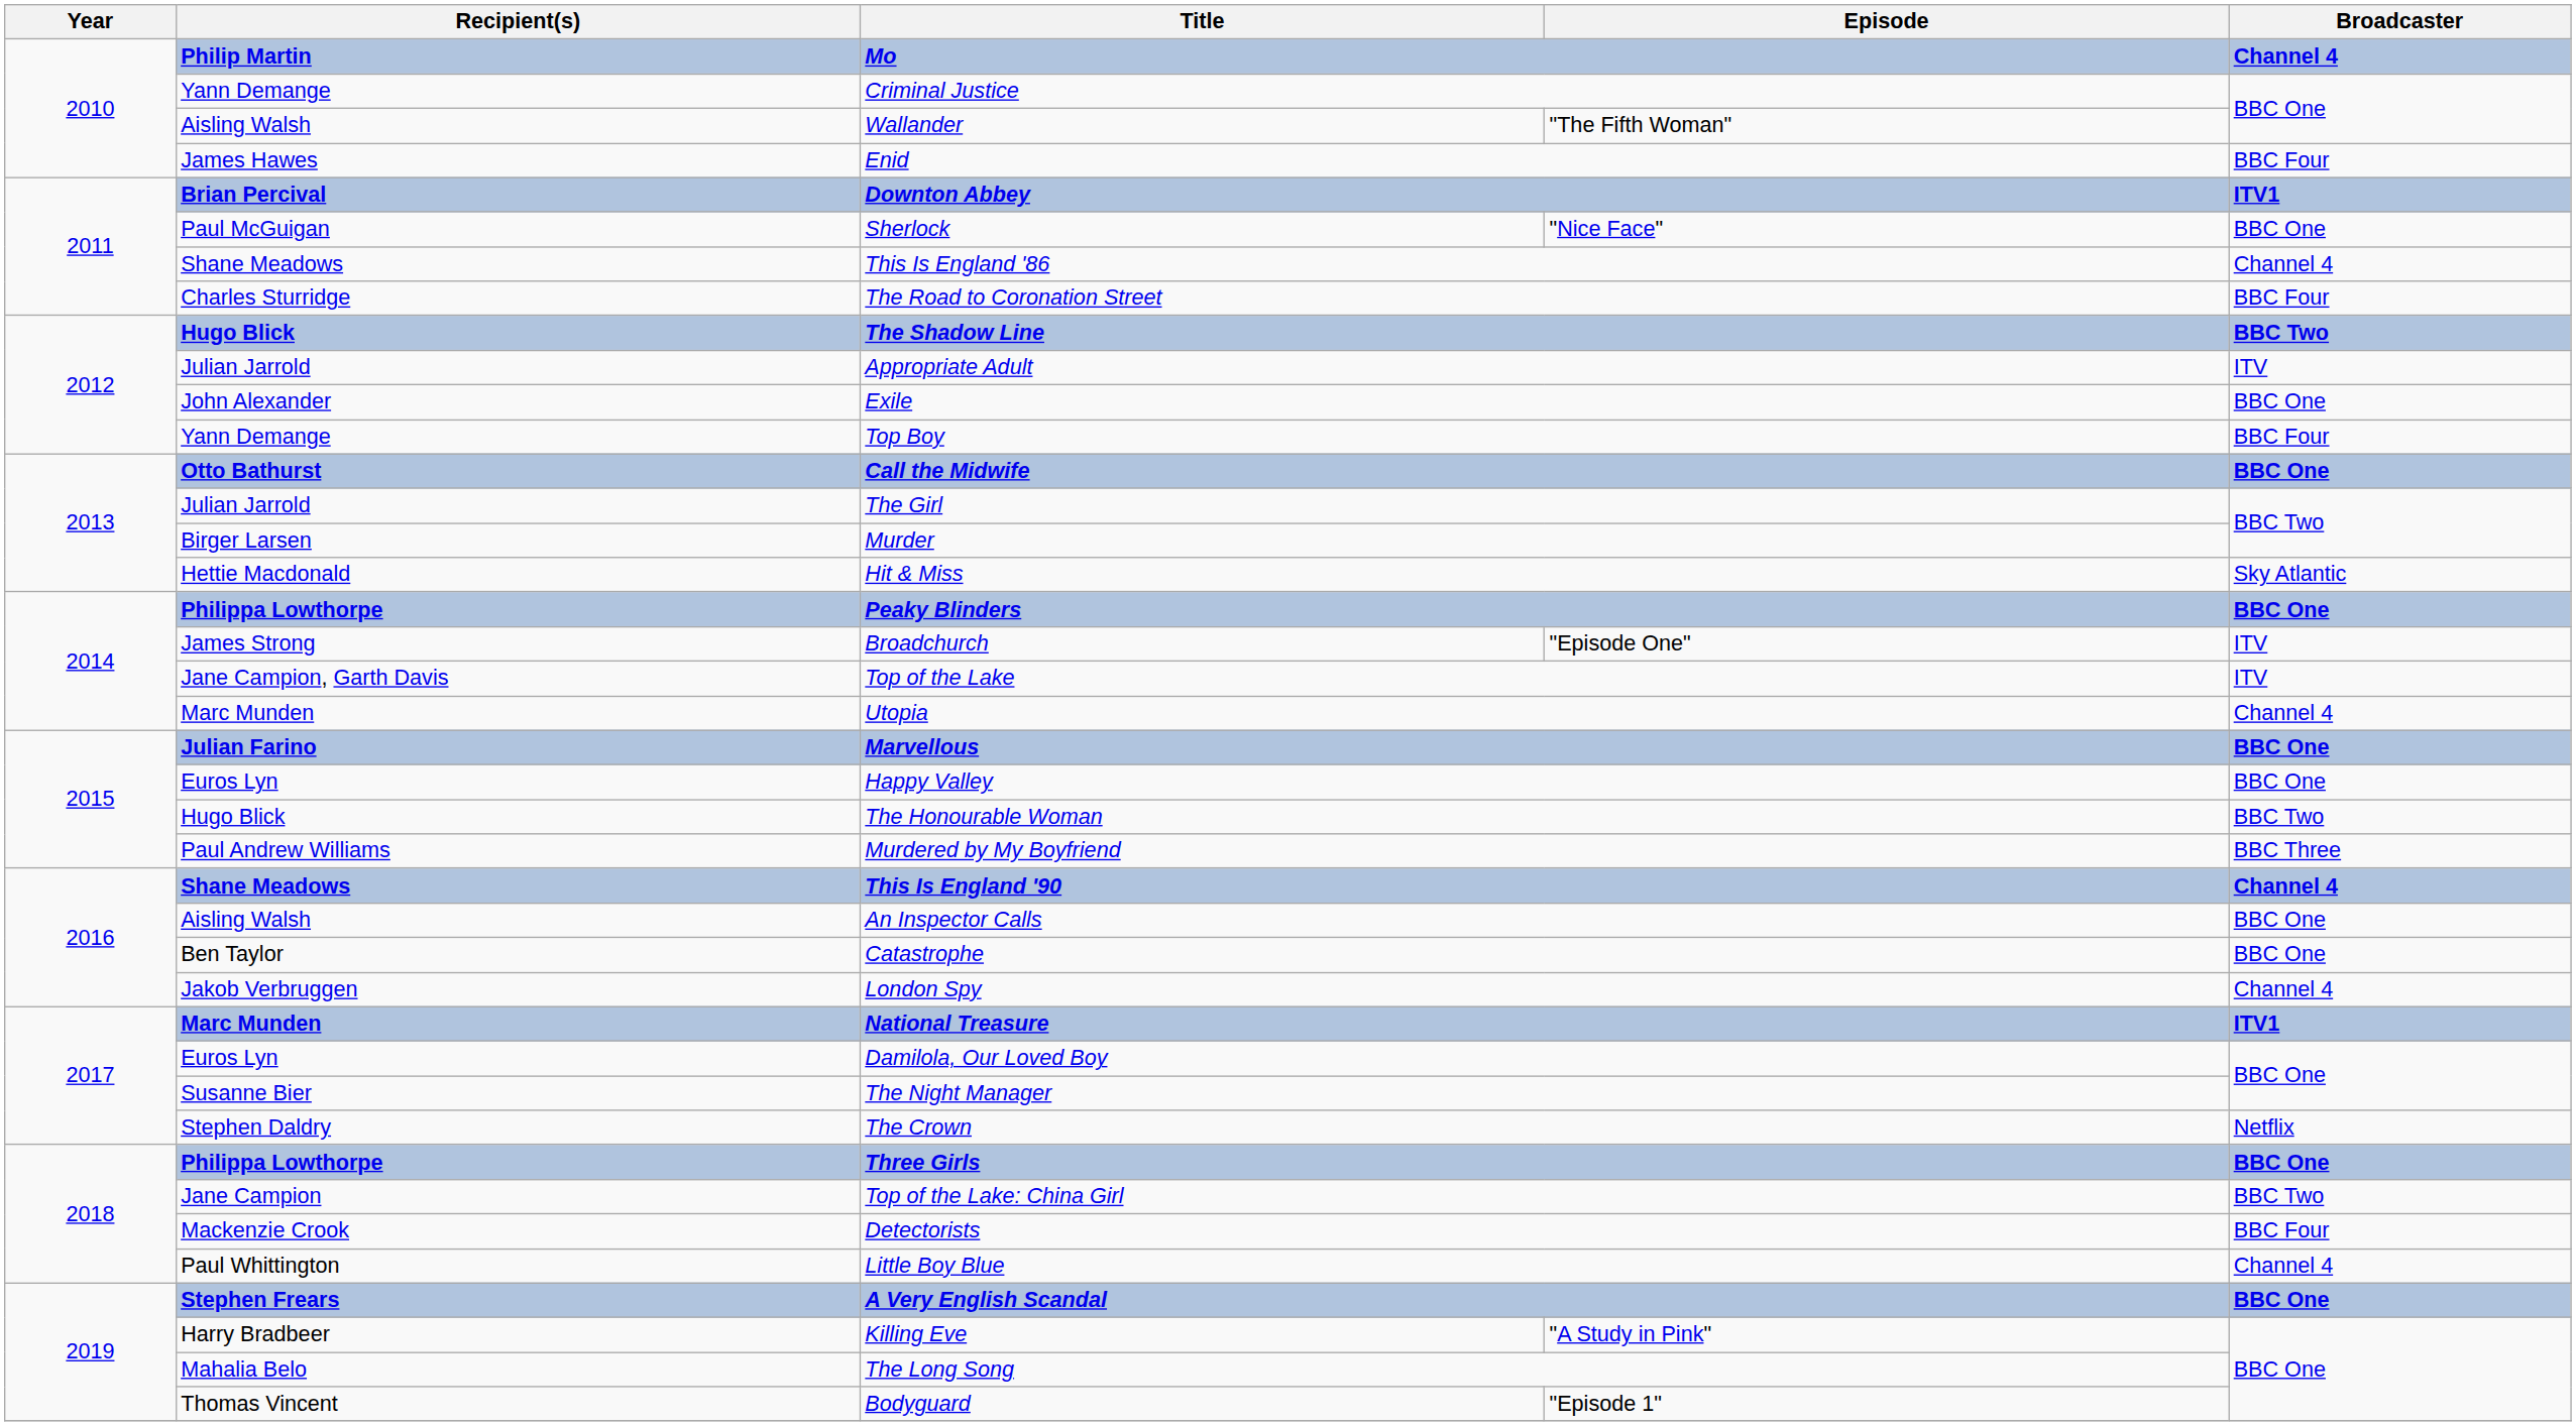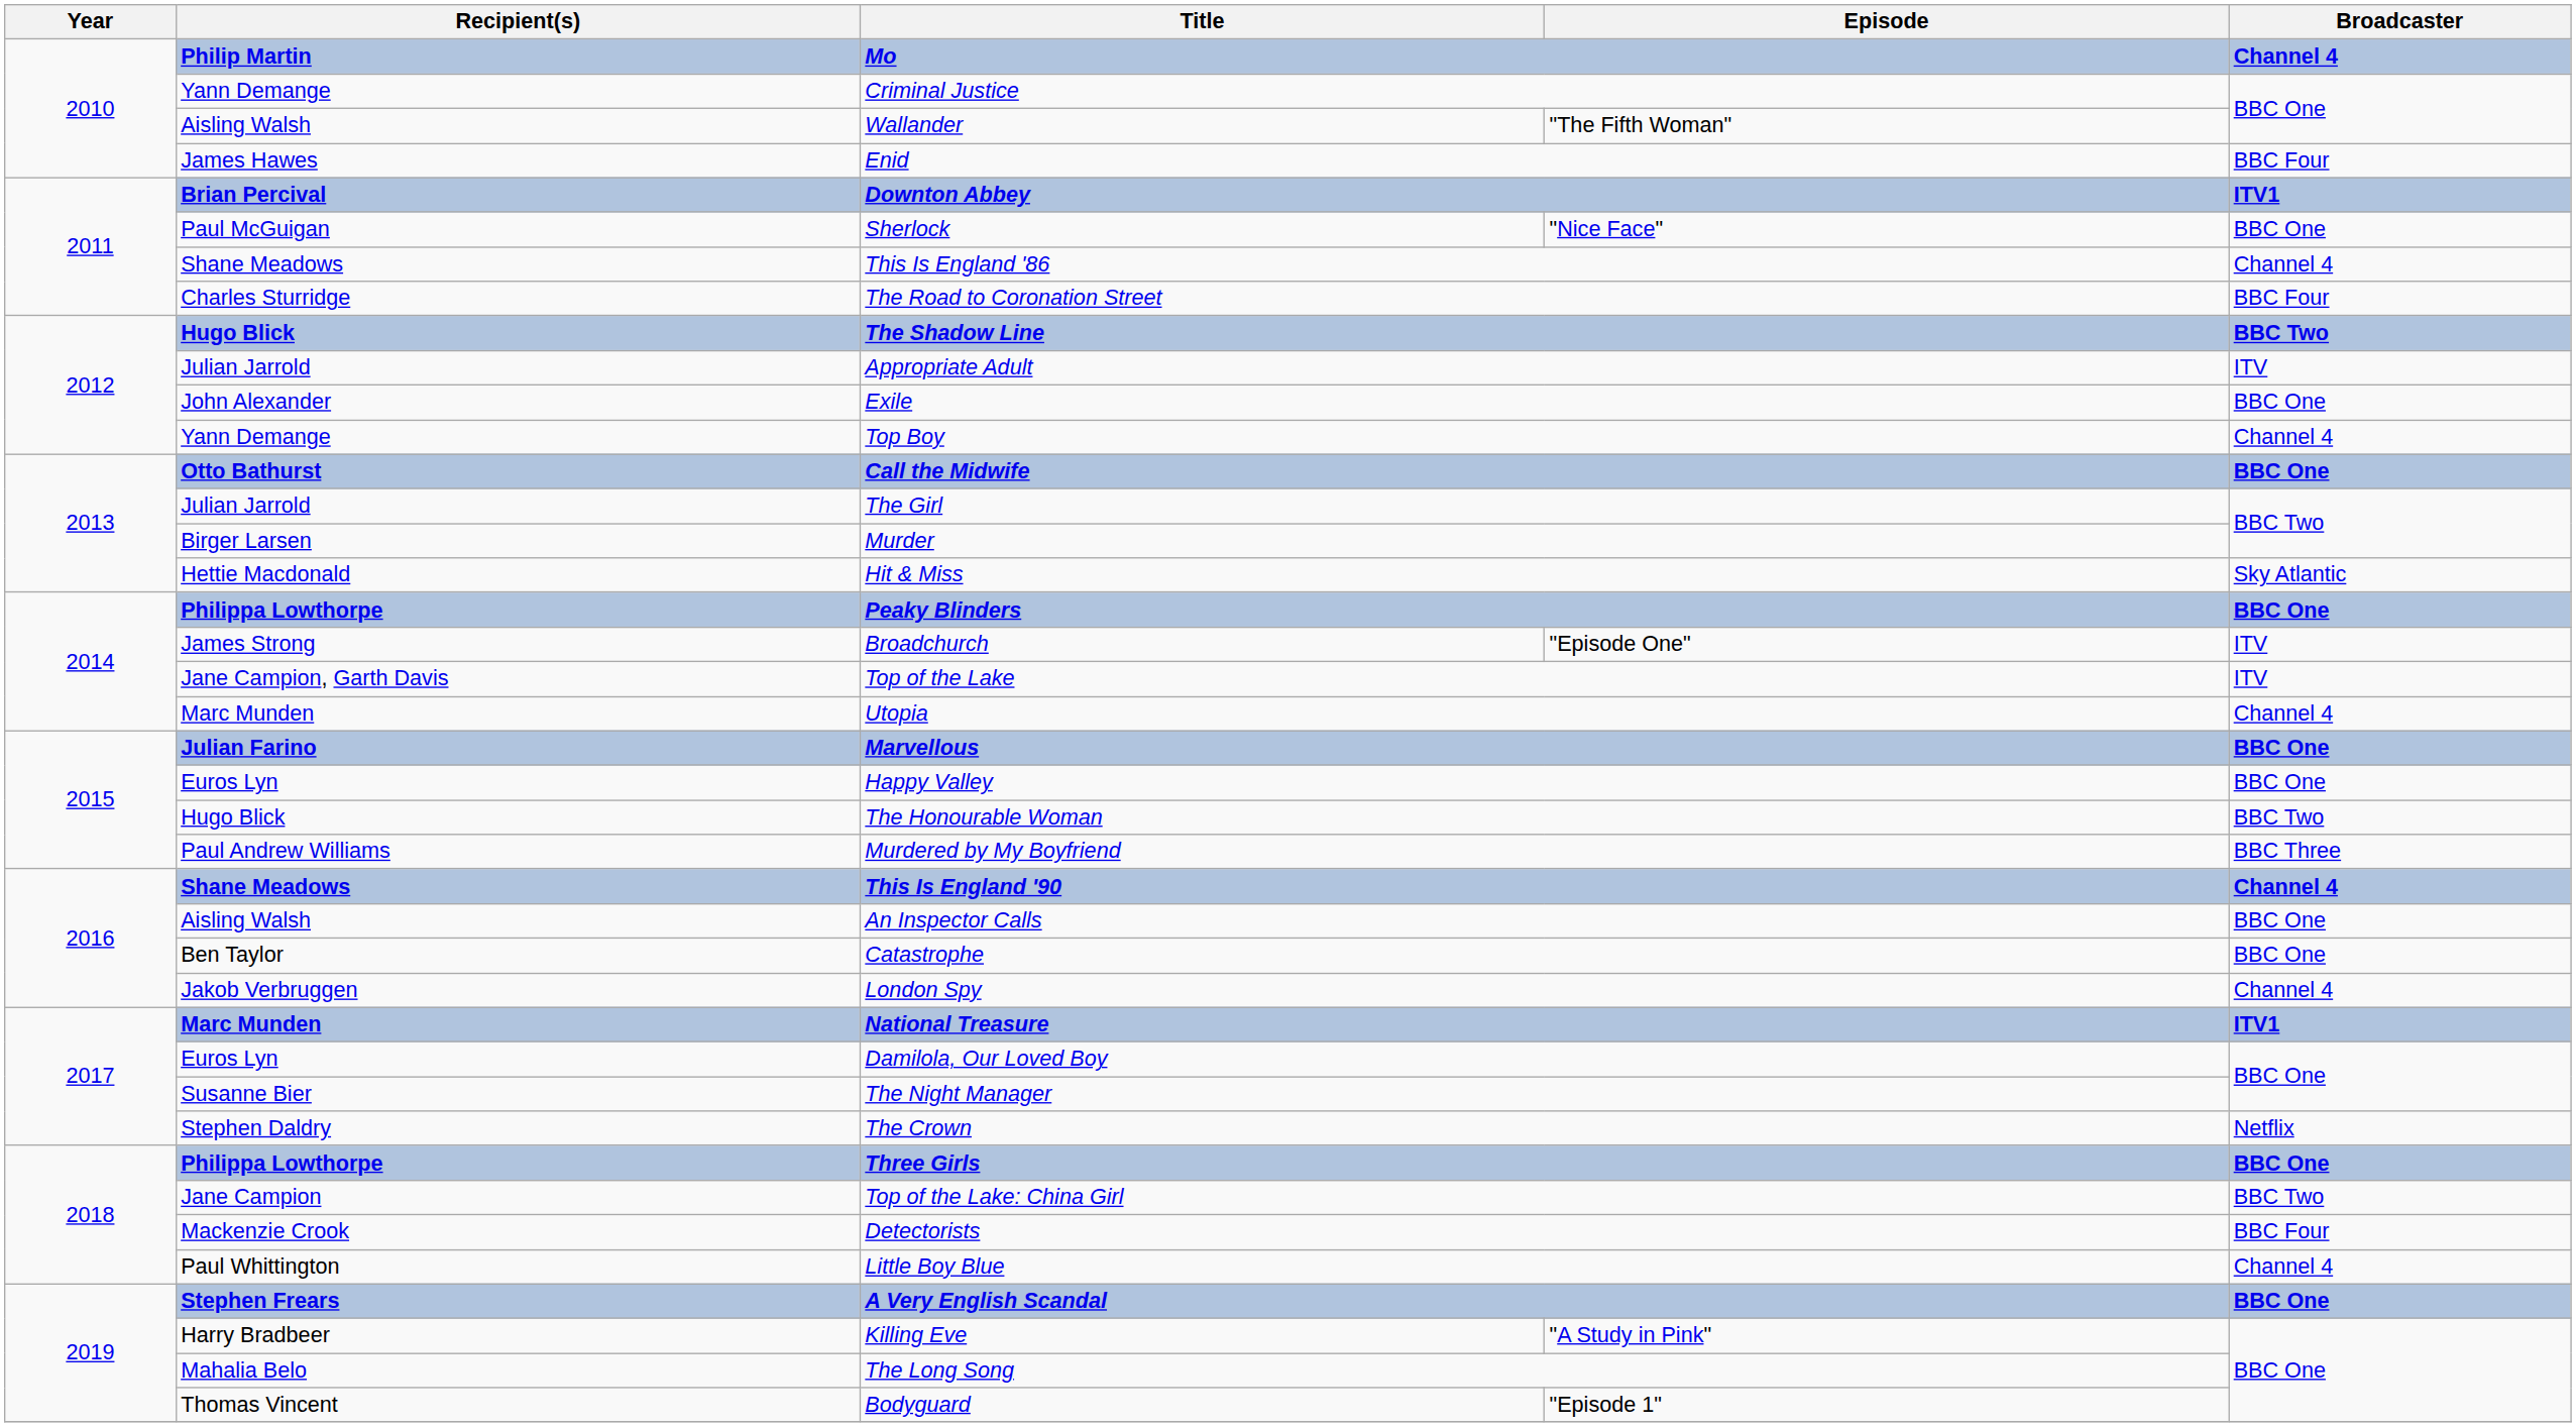Top Boy | Broadcaster: BBC Four -> Channel 4
